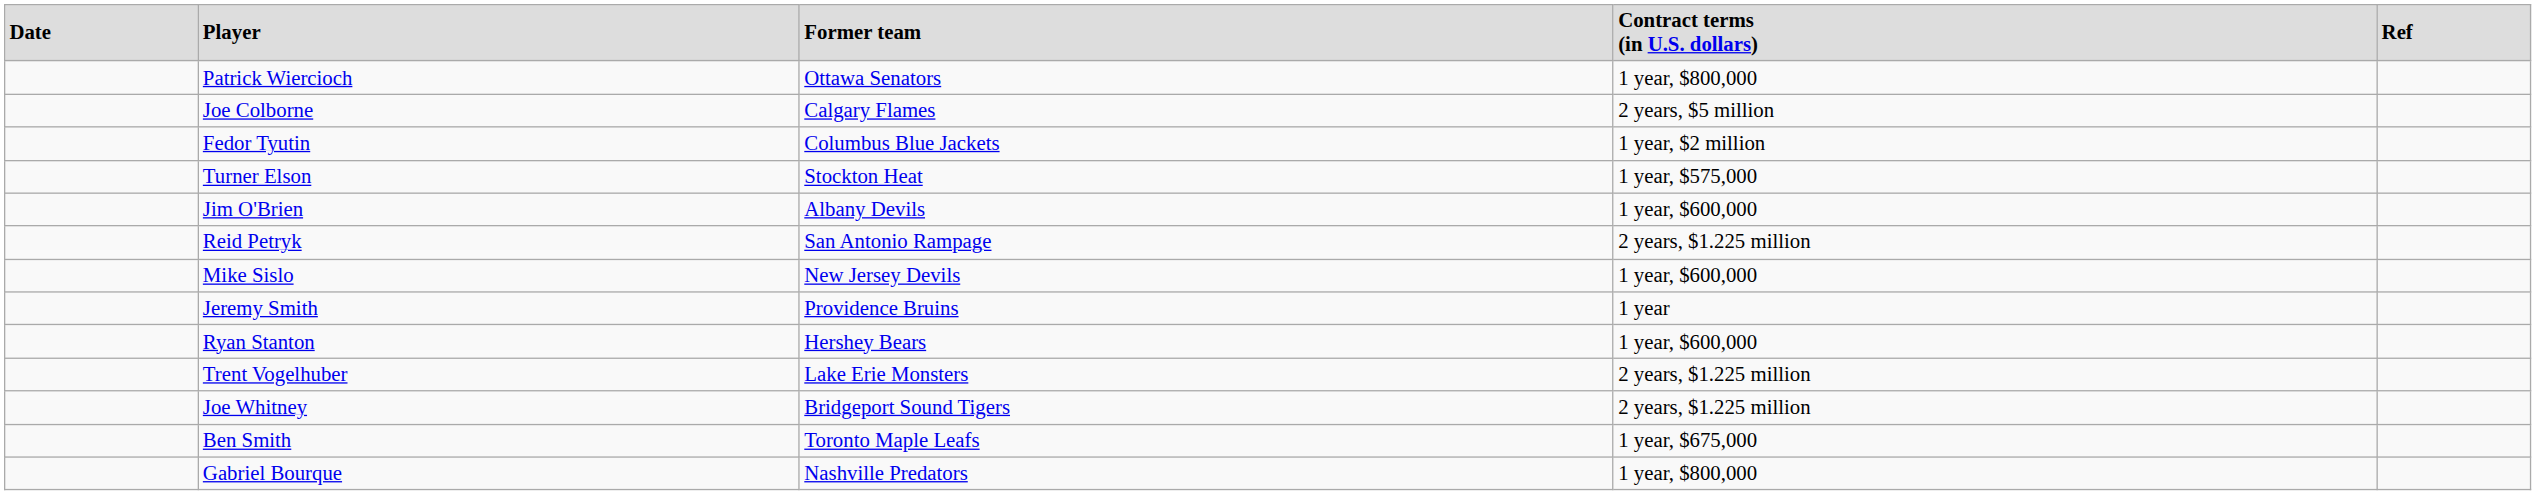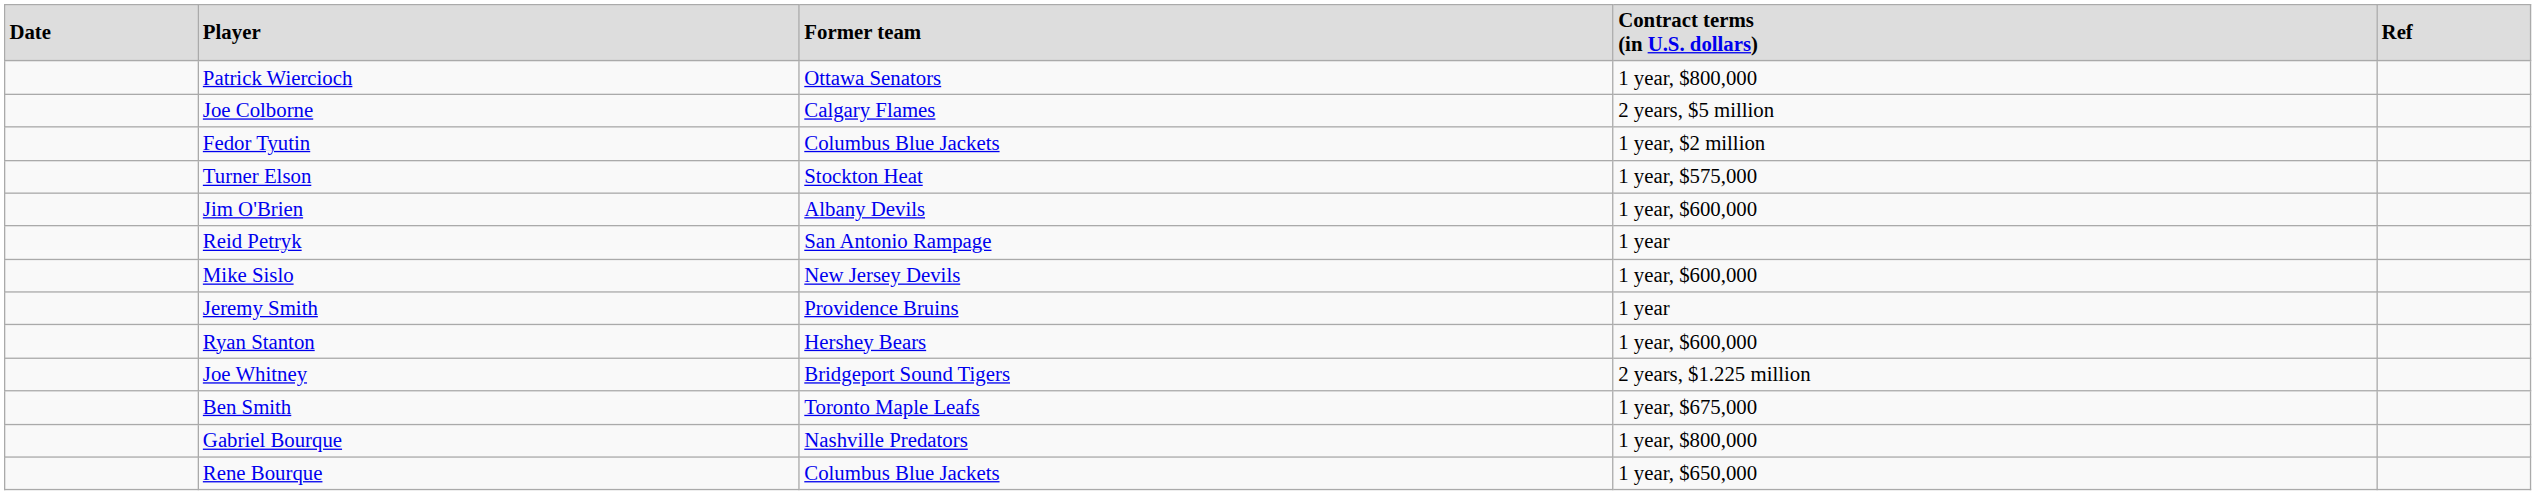Reid Petryk | column 4: 2 years, $1.225 million -> 1 year
- row: Trent Vogelhuber | Lake Erie Monsters | 2 years, $1.225 million
+ row: Rene Bourque | Columbus Blue Jackets | 1 year, $650,000
